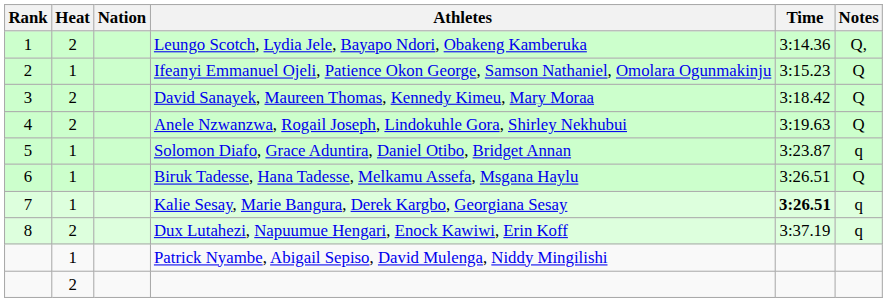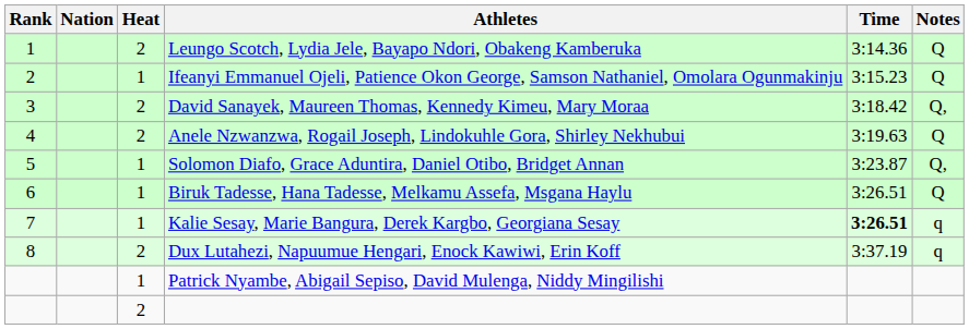columns swapped: Heat <-> Nation
Leungo Scotch, Lydia Jele, Bayapo Ndori, Obakeng Kamberuka | Notes: Q, -> Q
David Sanayek, Maureen Thomas, Kennedy Kimeu, Mary Moraa | Notes: Q -> Q,
Solomon Diafo, Grace Aduntira, Daniel Otibo, Bridget Annan | Notes: q -> Q,
